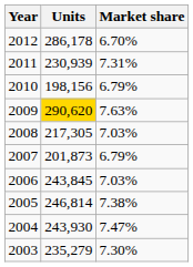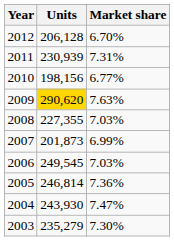2012 | Units: 286,178 -> 206,128
2010 | Market share: 6.79% -> 6.77%
2008 | Units: 217,305 -> 227,355
2007 | Market share: 6.79% -> 6.99%
2006 | Units: 243,845 -> 249,545
2005 | Market share: 7.38% -> 7.36%
